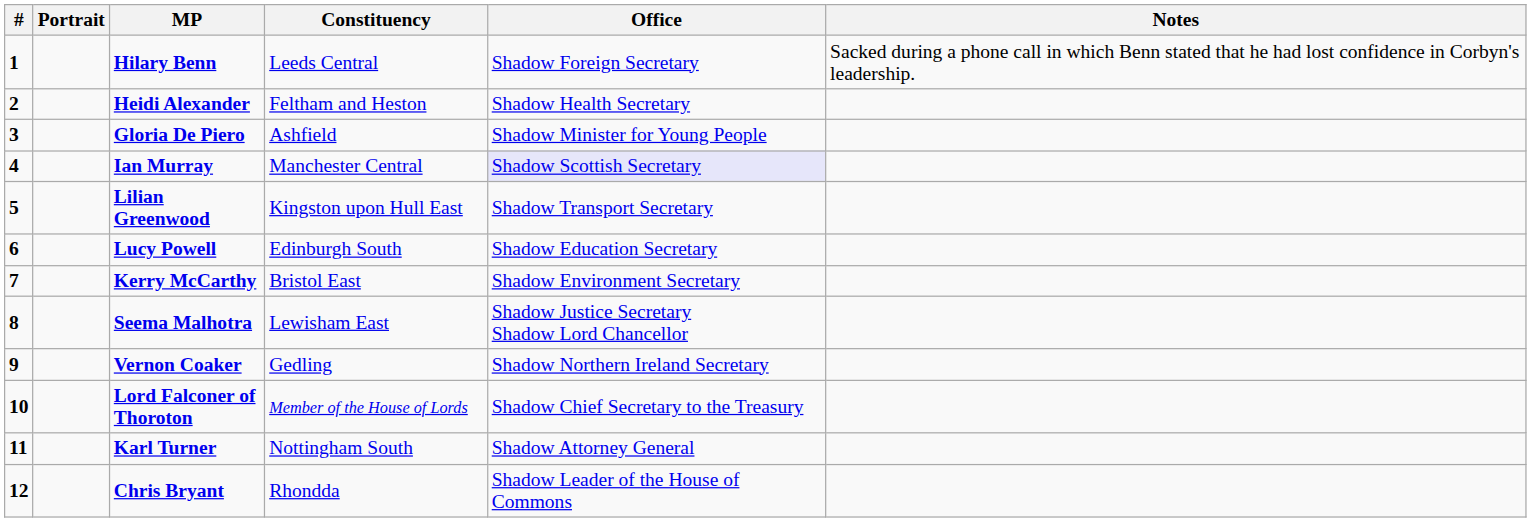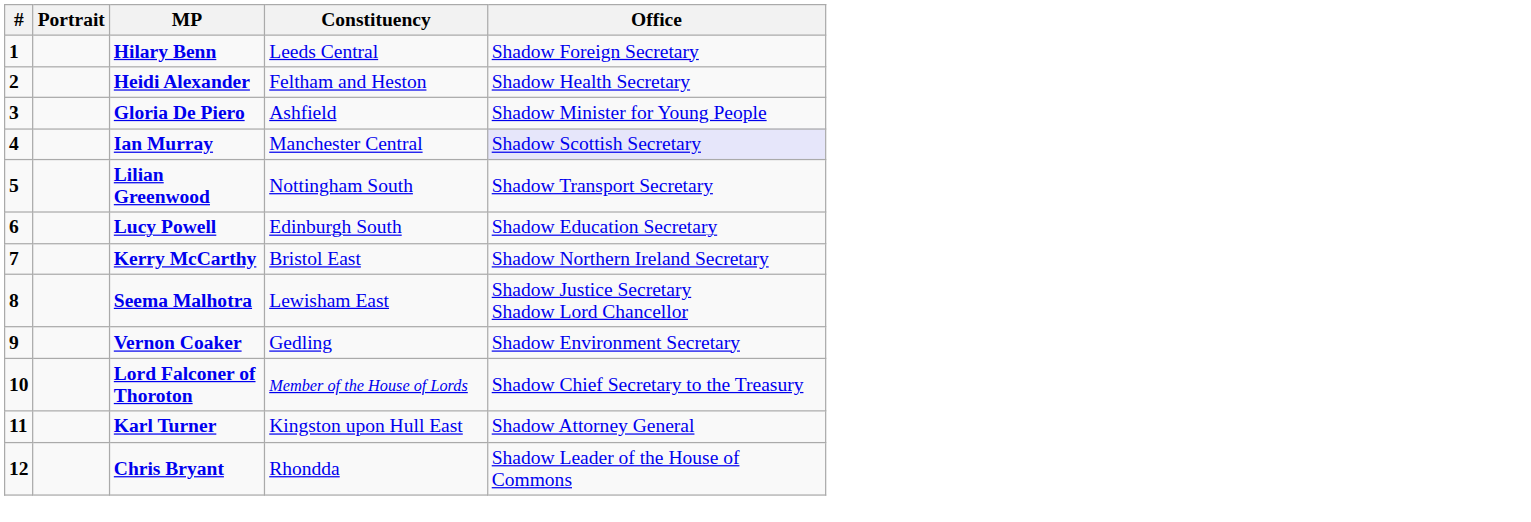- column: Notes | Sacked during a phone call in which Benn stated that he had lost confidence in Corbyn's leadership.
Lilian Greenwood | Constituency: Kingston upon Hull East -> Nottingham South
Kerry McCarthy | Office: Shadow Environment Secretary -> Shadow Northern Ireland Secretary
Vernon Coaker | Office: Shadow Northern Ireland Secretary -> Shadow Environment Secretary
Karl Turner | Constituency: Nottingham South -> Kingston upon Hull East
